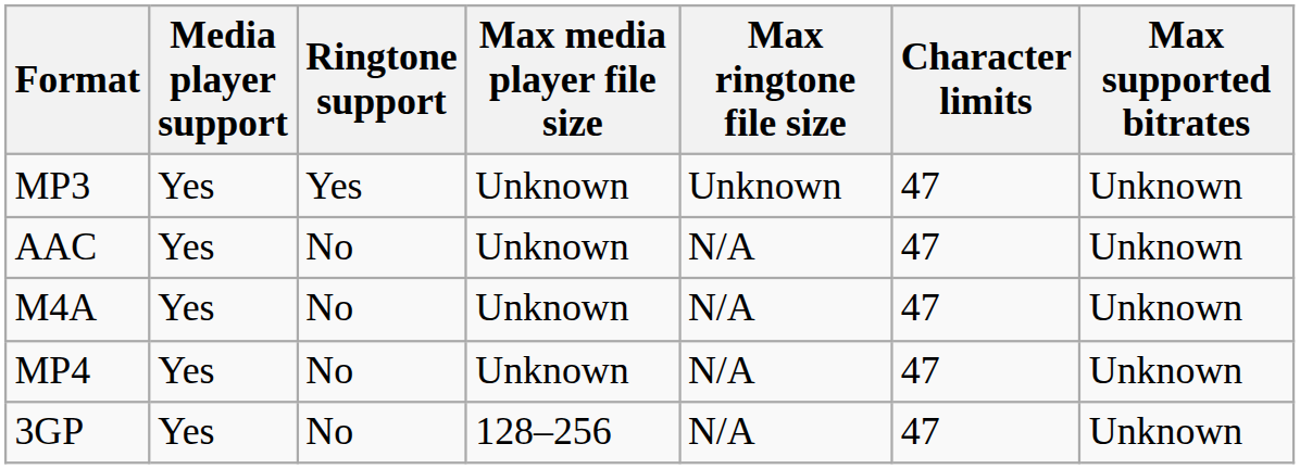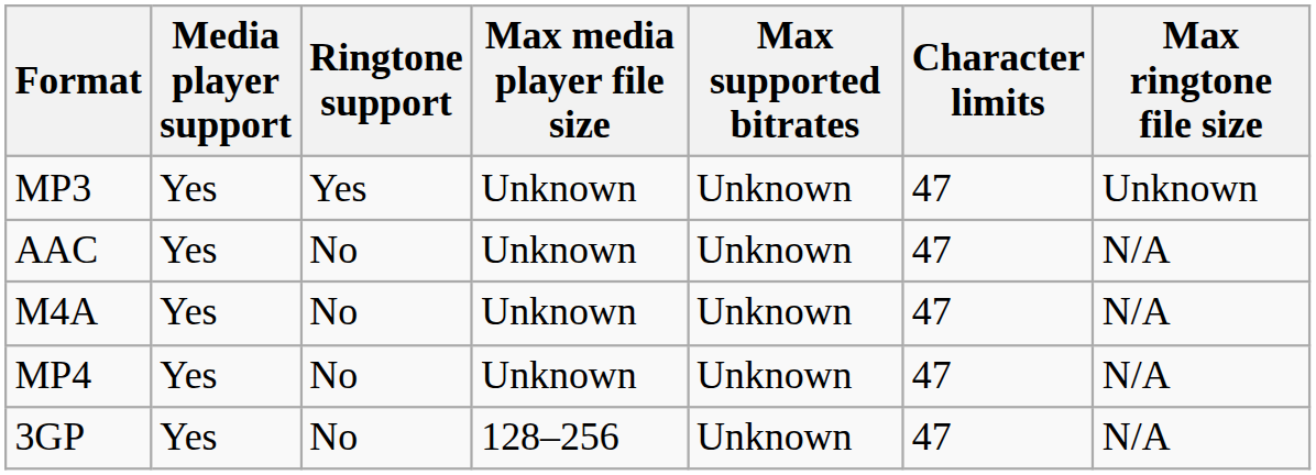columns swapped: Max supported bitrates <-> Max ringtone file size
